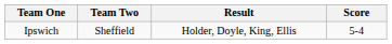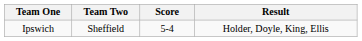columns swapped: Score <-> Result
